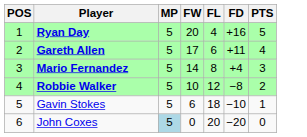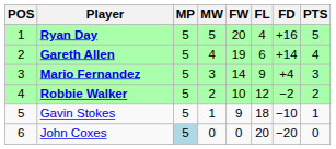+ column: MW | 5 | 4 | 3 | 2 | 1 | 0
Gareth Allen | FW: 17 -> 19
Gareth Allen | FD: +11 -> +14
Mario Fernandez | FL: 8 -> 9
Robbie Walker | FD: −8 -> −2
Gavin Stokes | FW: 6 -> 9
